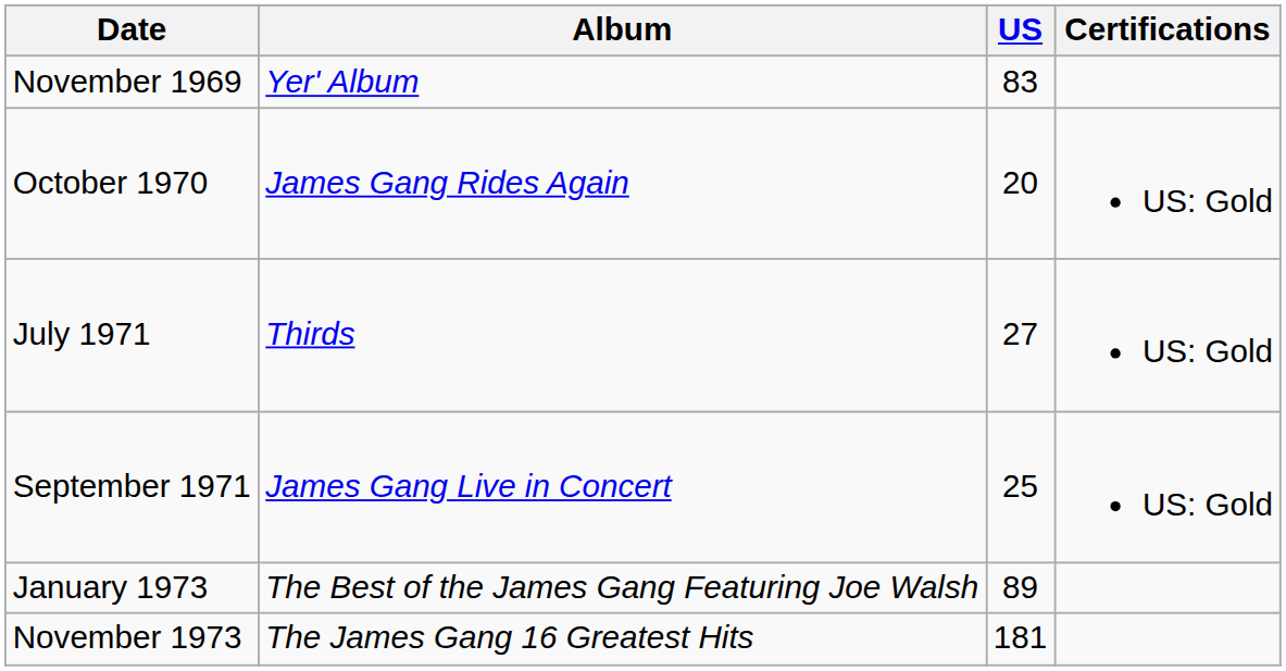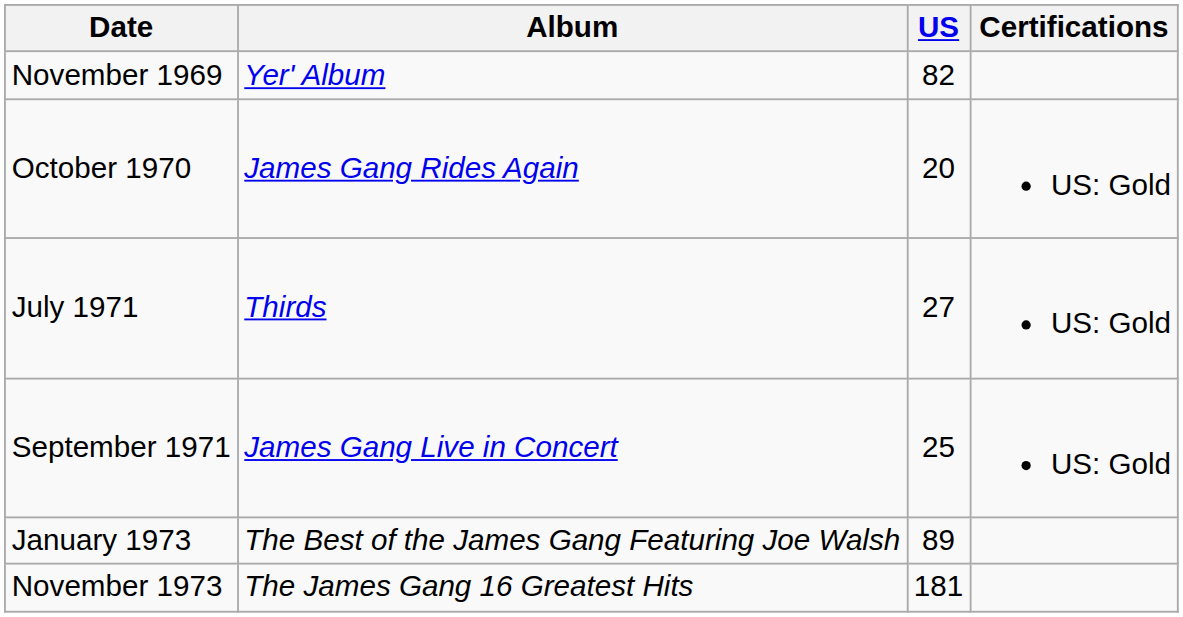November 1969 | US: 83 -> 82
